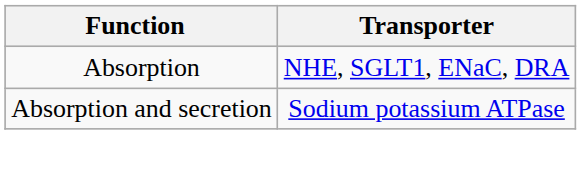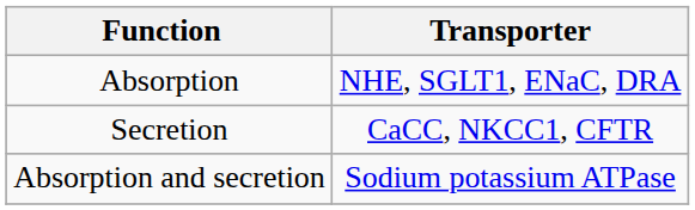+ row: Secretion | CaCC, NKCC1, CFTR
